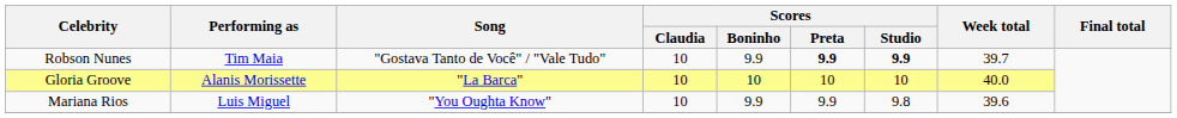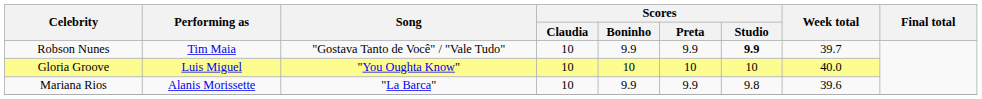Robson Nunes | Scores / Preta: bold -> normal
Gloria Groove | Performing as: Alanis Morissette -> Luis Miguel
Gloria Groove | Song: "La Barca" -> "You Oughta Know"
Mariana Rios | Performing as: Luis Miguel -> Alanis Morissette
Mariana Rios | Song: "You Oughta Know" -> "La Barca"
